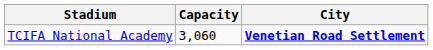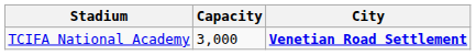TCIFA National Academy | Capacity: 3,060 -> 3,000
